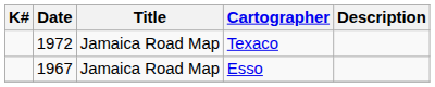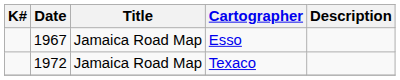rows swapped: Esso <-> Texaco
